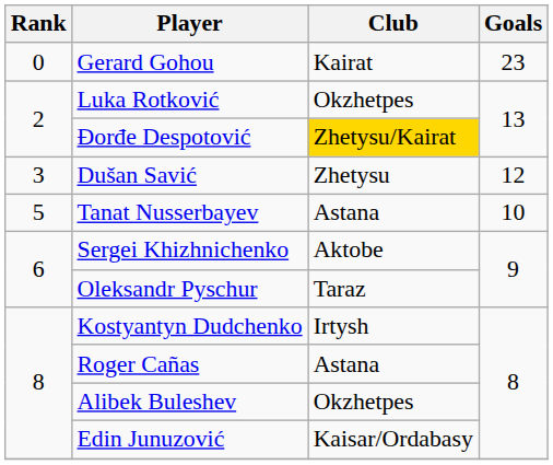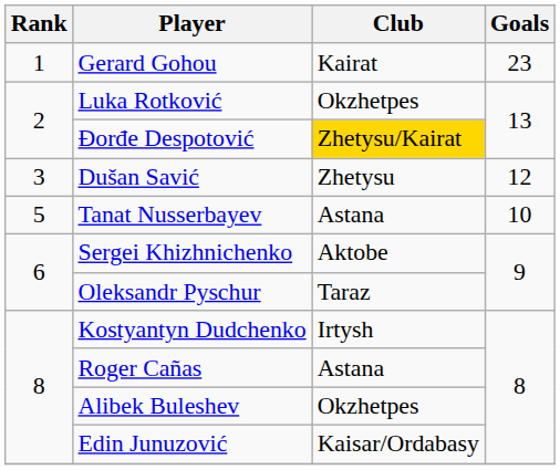Gerard Gohou | Rank: 0 -> 1
